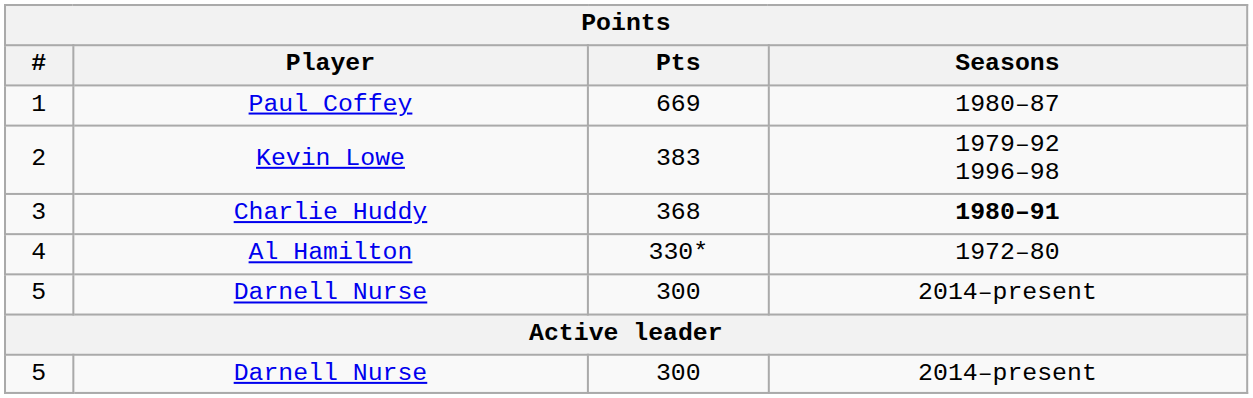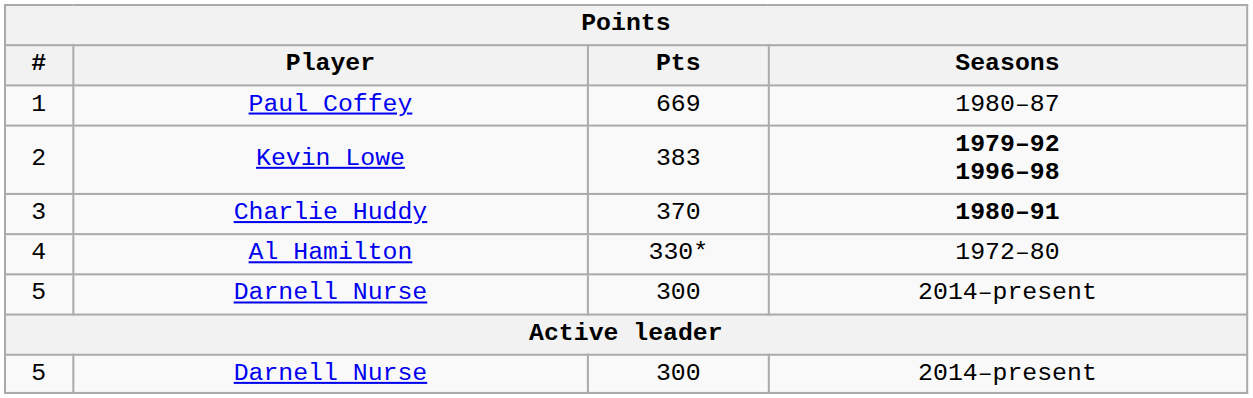2 | Seasons: normal -> bold
3 | Pts: 368 -> 370
